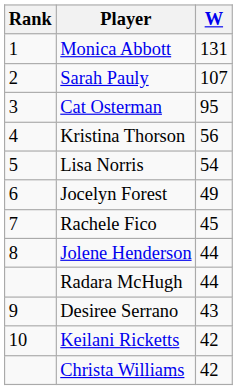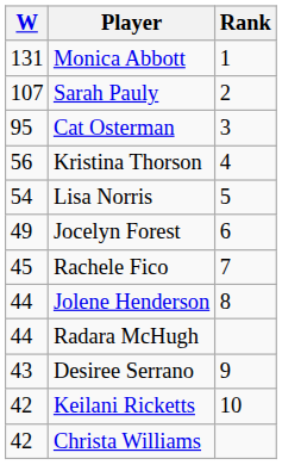columns swapped: Rank <-> W
